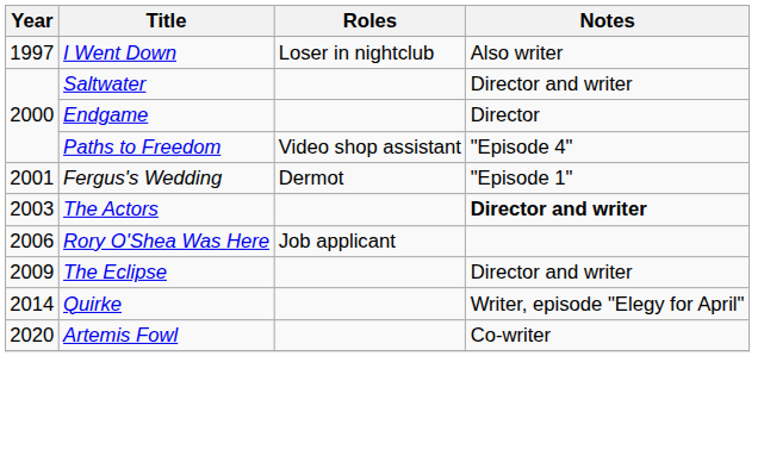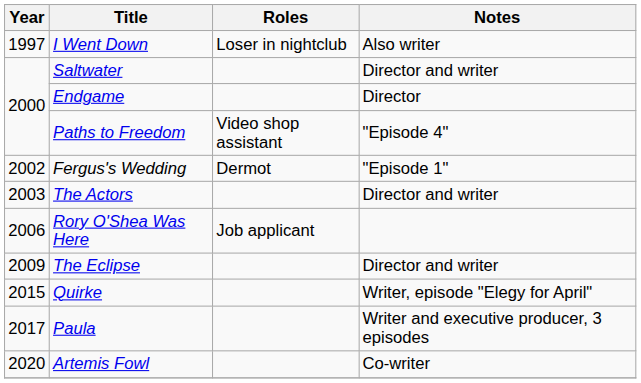Fergus's Wedding | Year: 2001 -> 2002
The Actors | Notes: bold -> normal
Quirke | Year: 2014 -> 2015
+ row: 2017 | Paula | Writer and executive producer, 3 episodes
